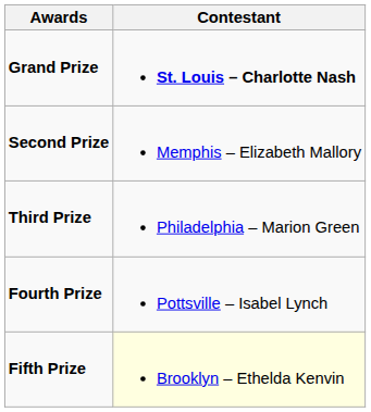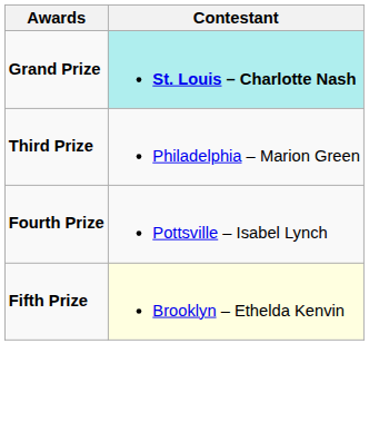Grand Prize | Contestant: no background -> paleturquoise background
- row: Second Prize | Memphis – Elizabeth Mallory
